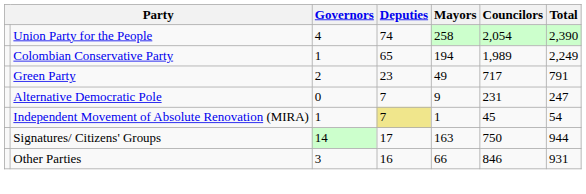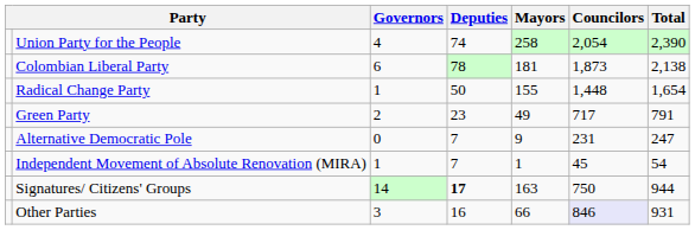+ row: Colombian Liberal Party | 6 | 78 | 181 | 1,873 | 2,138
- row: Colombian Conservative Party | 1 | 65 | 194 | 1,989 | 2,249
+ row: Radical Change Party | 1 | 50 | 155 | 1,448 | 1,654
Independent Movement of Absolute Renovation (MIRA) | Deputies: khaki background -> no background
Signatures/ Citizens' Groups | Deputies: normal -> bold
Other Parties | Councilors: no background -> lavender background
